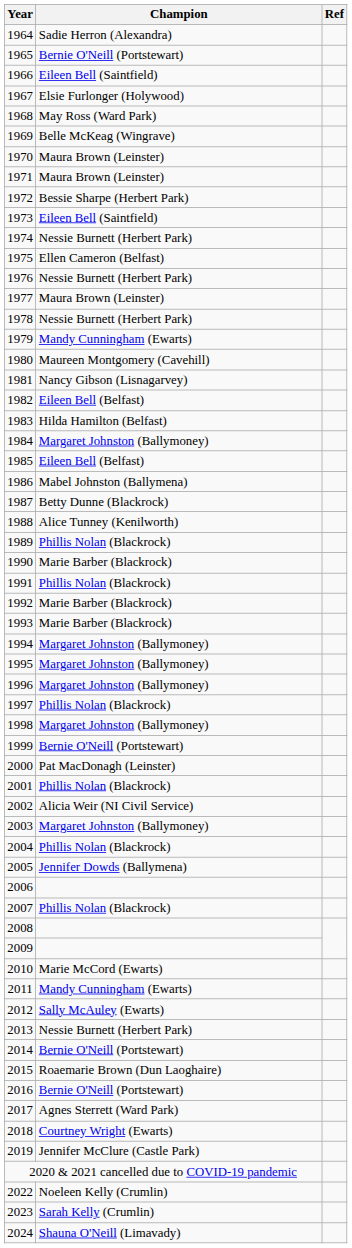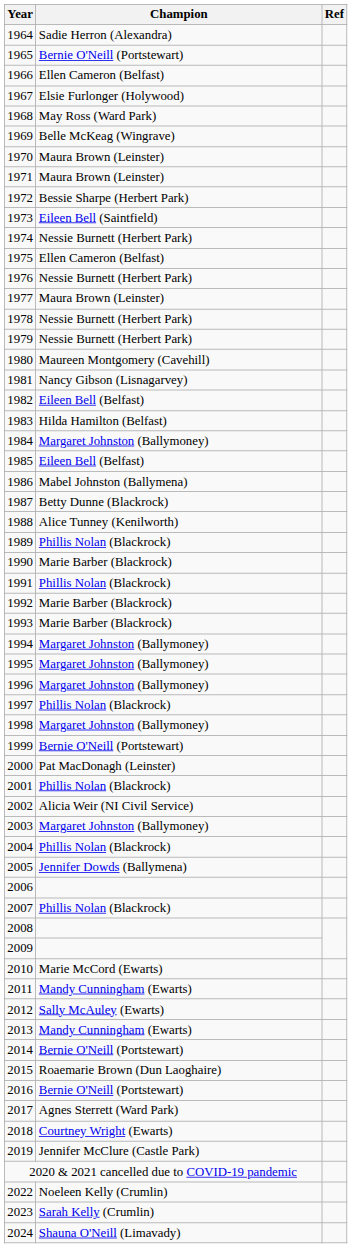1966 | Champion: Eileen Bell (Saintfield) -> Ellen Cameron (Belfast)
1979 | Champion: Mandy Cunningham (Ewarts) -> Nessie Burnett (Herbert Park)
2013 | Champion: Nessie Burnett (Herbert Park) -> Mandy Cunningham (Ewarts)
